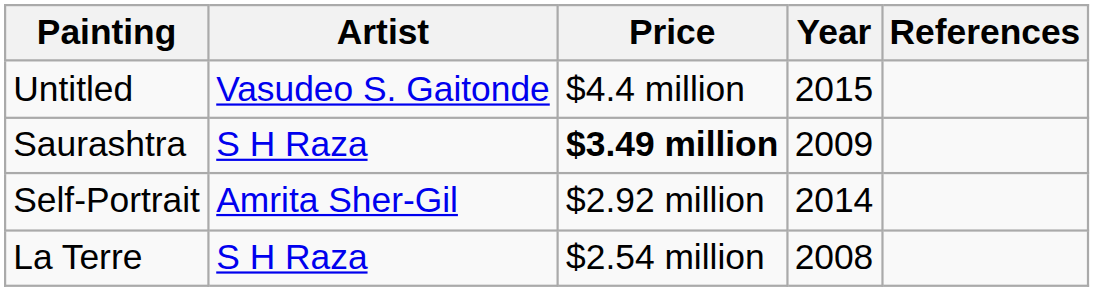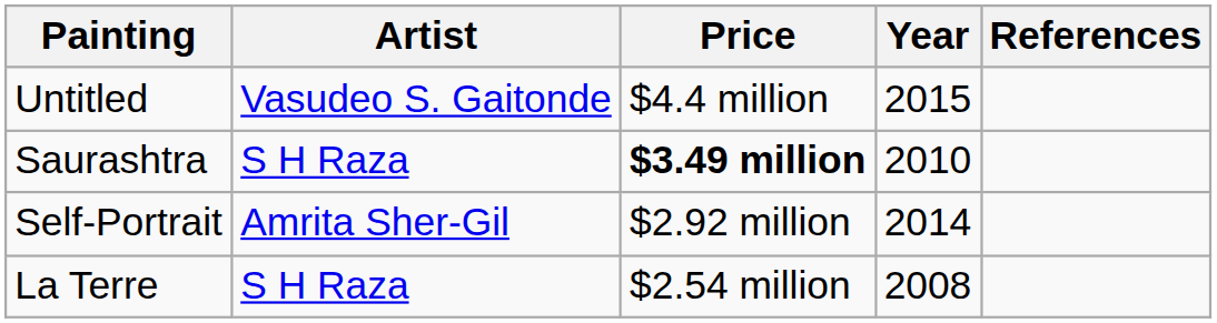Saurashtra | Year: 2009 -> 2010
